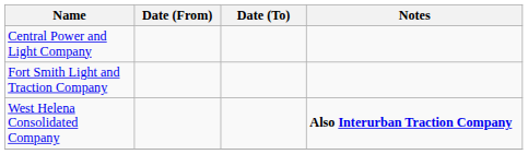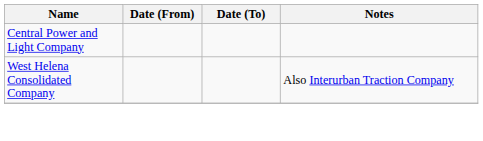- row: Fort Smith Light and Traction Company
West Helena Consolidated Company | Notes: bold -> normal
